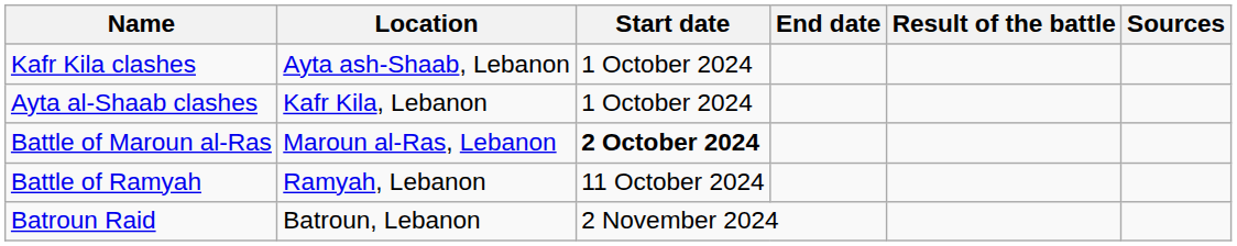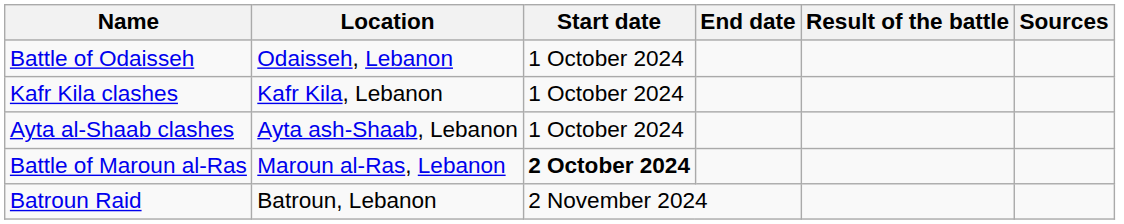+ row: Battle of Odaisseh | Odaisseh, Lebanon | 1 October 2024
Kafr Kila clashes | Location: Ayta ash-Shaab, Lebanon -> Kafr Kila, Lebanon
Ayta al-Shaab clashes | Location: Kafr Kila, Lebanon -> Ayta ash-Shaab, Lebanon
- row: Battle of Ramyah | Ramyah, Lebanon | 11 October 2024
